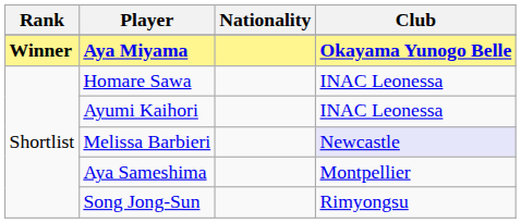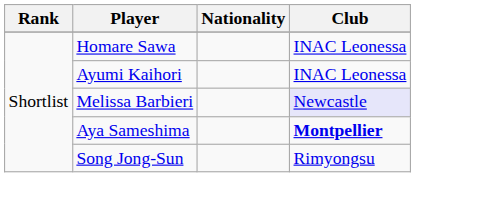- row: Winner | Aya Miyama | Okayama Yunogo Belle
Aya Sameshima | Club: normal -> bold
